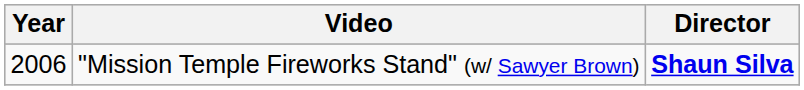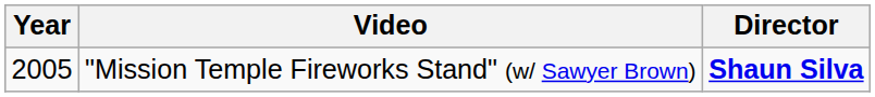"Mission Temple Fireworks Stand" (w/ Sawyer Brown) | Year: 2006 -> 2005
